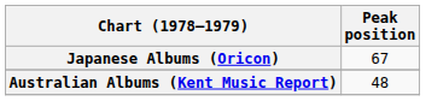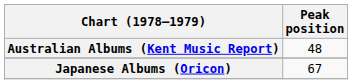rows swapped: Australian Albums (Kent Music Report) <-> Japanese Albums (Oricon)
